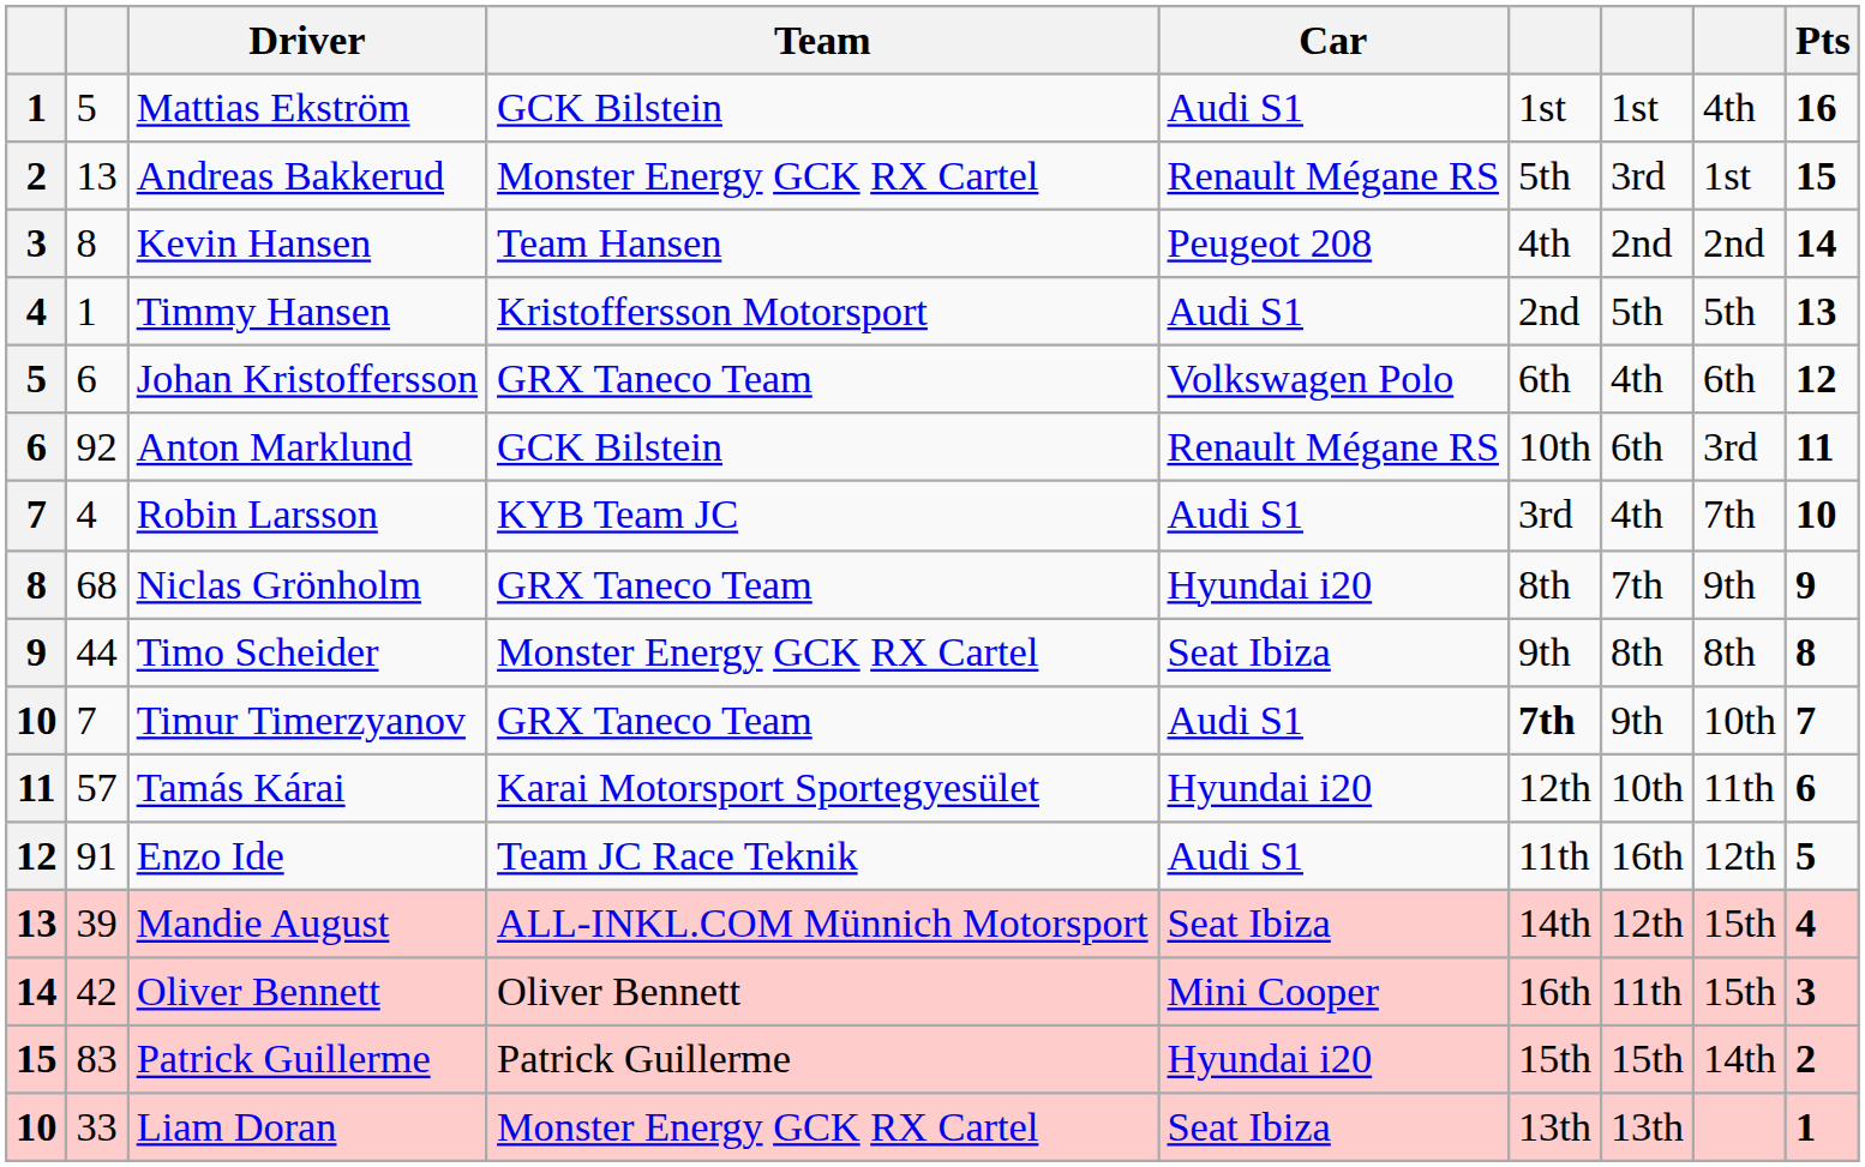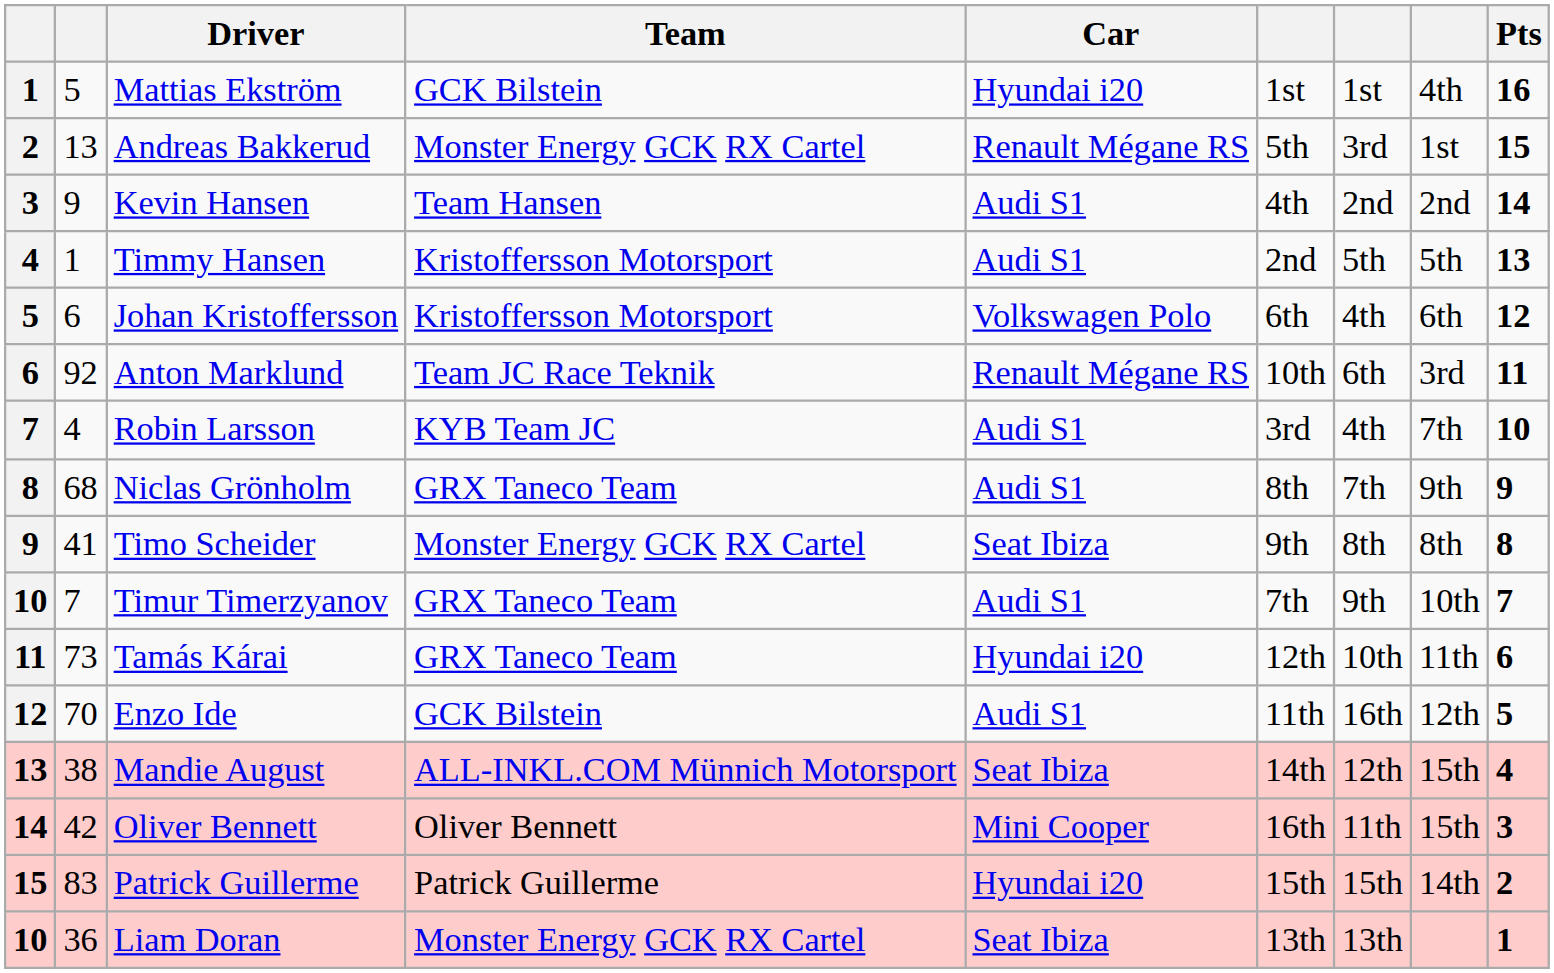Mattias Ekström | Car: Audi S1 -> Hyundai i20
Kevin Hansen | column 2: 8 -> 9
Kevin Hansen | Car: Peugeot 208 -> Audi S1
Johan Kristoffersson | Team: GRX Taneco Team -> Kristoffersson Motorsport
Anton Marklund | Team: GCK Bilstein -> Team JC Race Teknik
Niclas Grönholm | Car: Hyundai i20 -> Audi S1
Timo Scheider | column 2: 44 -> 41
Timur Timerzyanov | column 6: bold -> normal
Tamás Kárai | column 2: 57 -> 73
Tamás Kárai | Team: Karai Motorsport Sportegyesület -> GRX Taneco Team
Enzo Ide | column 2: 91 -> 70
Enzo Ide | Team: Team JC Race Teknik -> GCK Bilstein
Mandie August | column 2: 39 -> 38
Liam Doran | column 2: 33 -> 36
